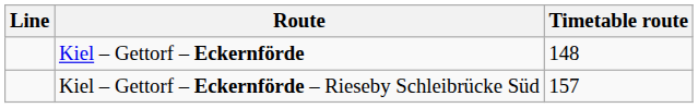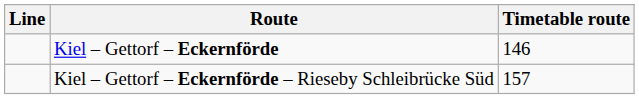Kiel – Gettorf – Eckernförde | Timetable route: 148 -> 146
